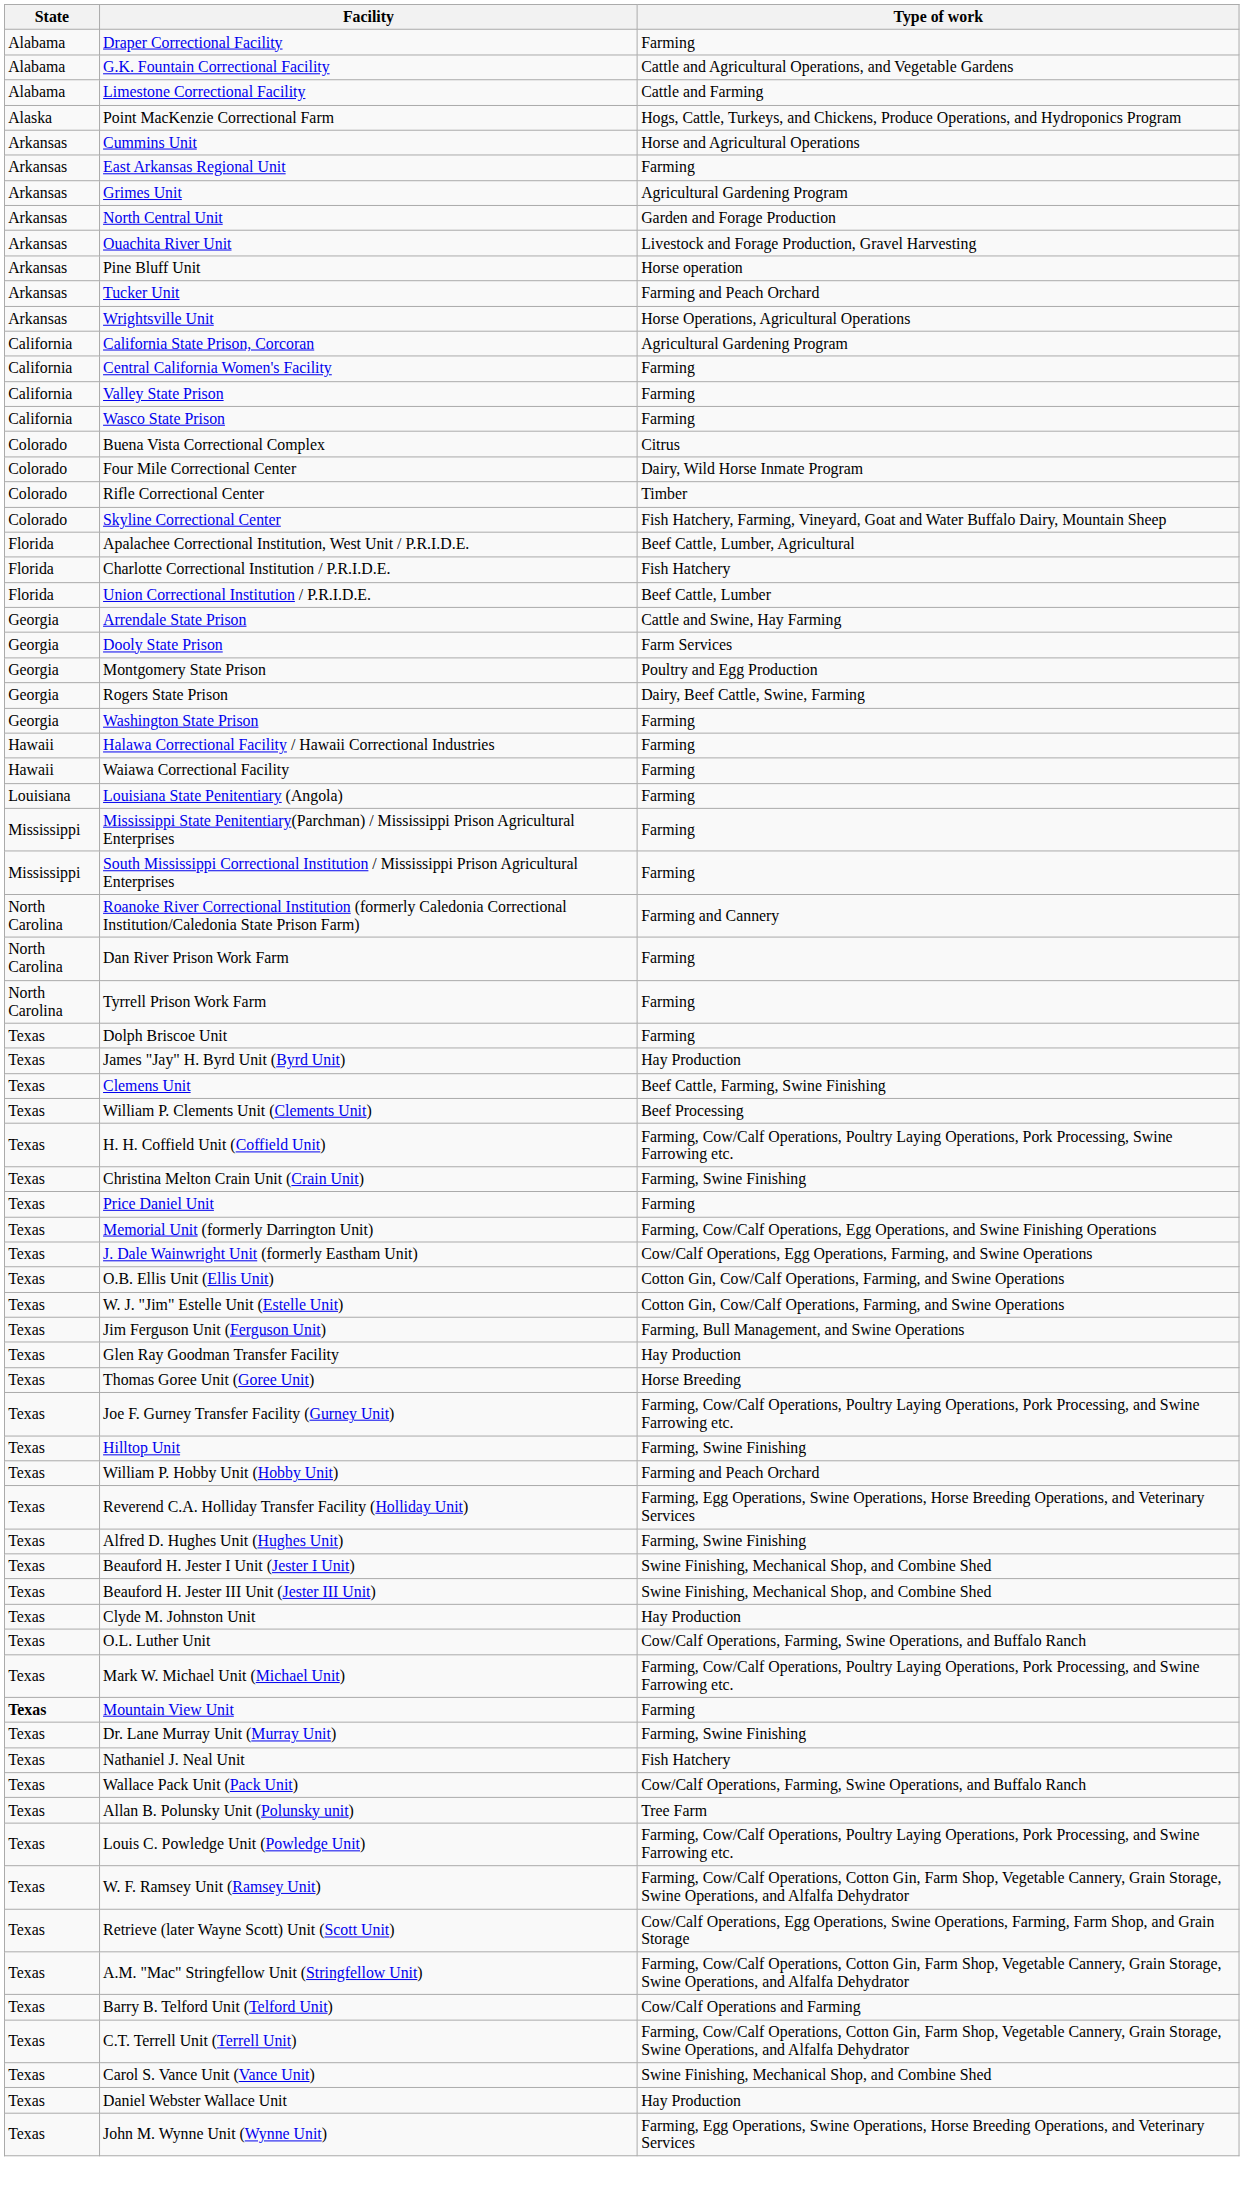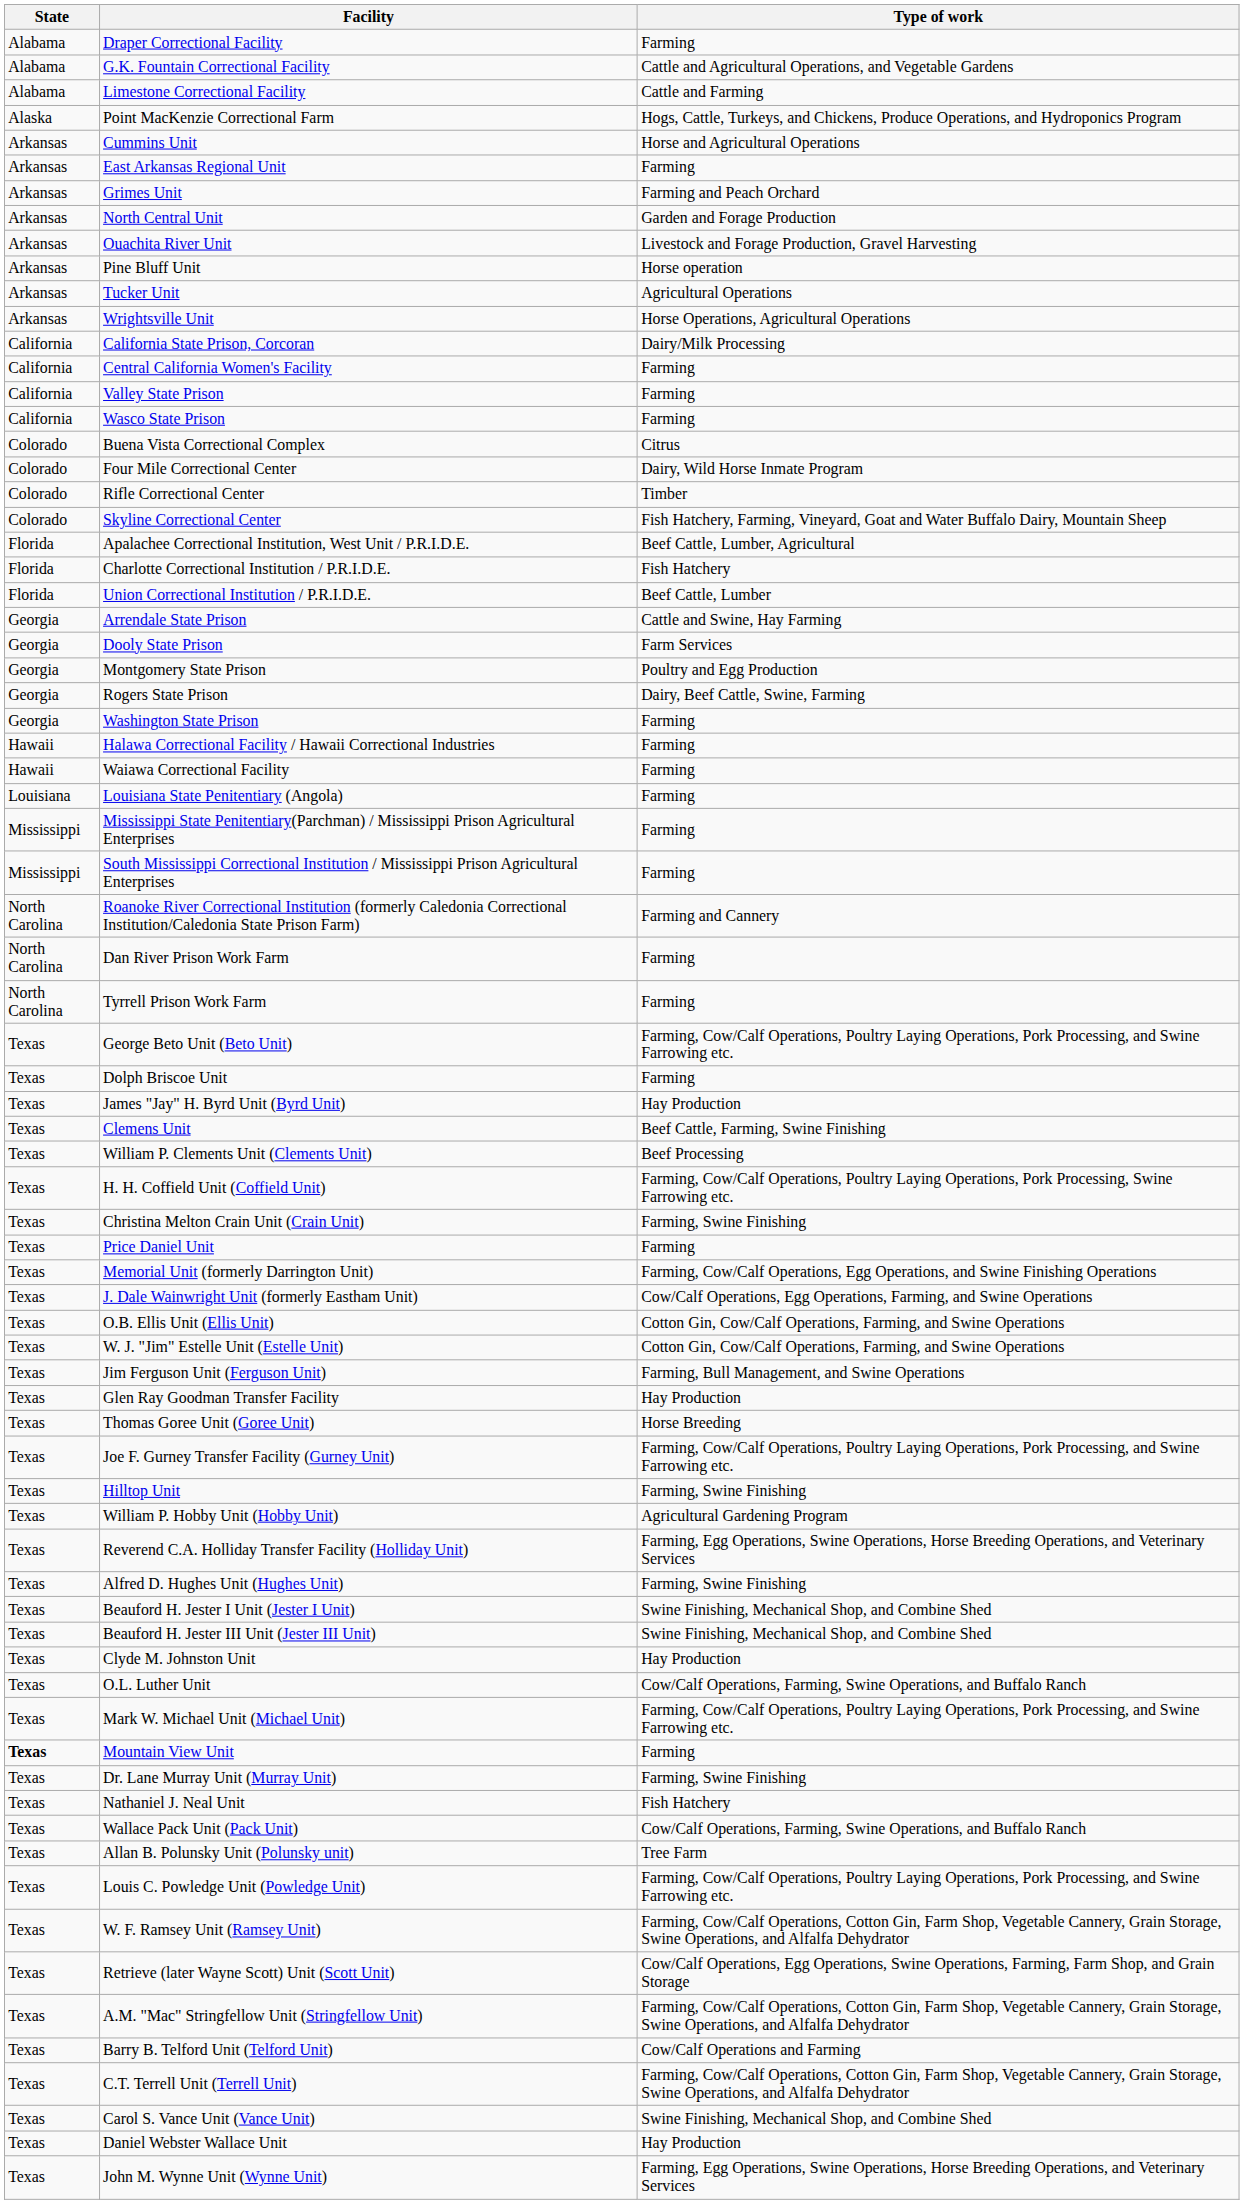Grimes Unit | Type of work: Agricultural Gardening Program -> Farming and Peach Orchard
Tucker Unit | Type of work: Farming and Peach Orchard -> Agricultural Operations
California State Prison, Corcoran | Type of work: Agricultural Gardening Program -> Dairy/Milk Processing
+ row: Texas | George Beto Unit (Beto Unit) | Farming, Cow/Calf Operations, Poultry Laying Operations, Pork Processing, and Swine Farrowing etc.
William P. Hobby Unit (Hobby Unit) | Type of work: Farming and Peach Orchard -> Agricultural Gardening Program
